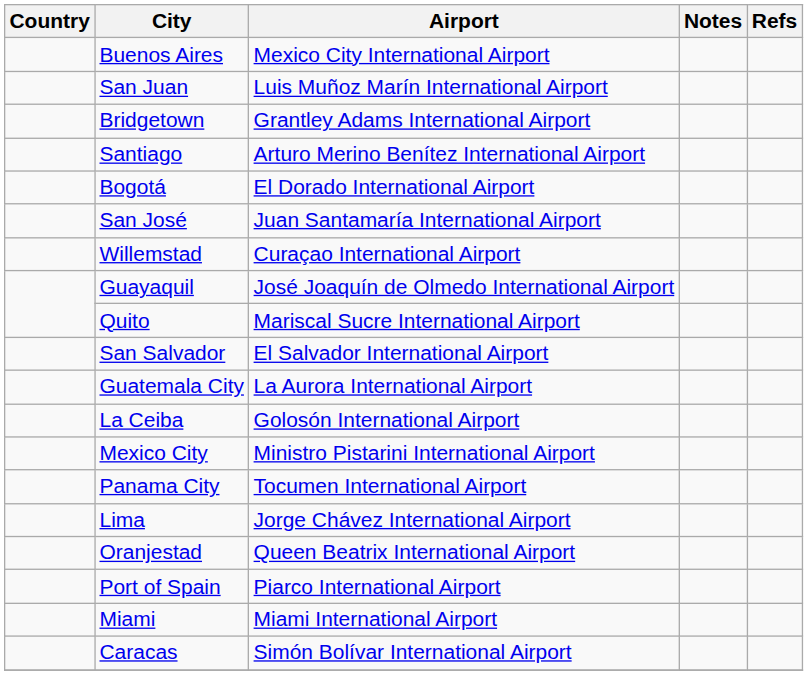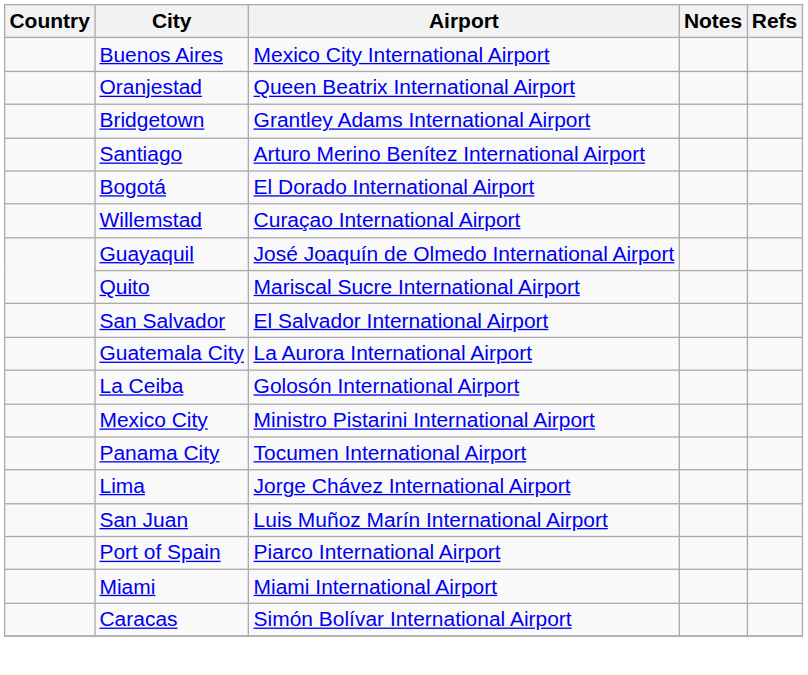rows swapped: Oranjestad <-> San Juan
- row: San José | Juan Santamaría International Airport
